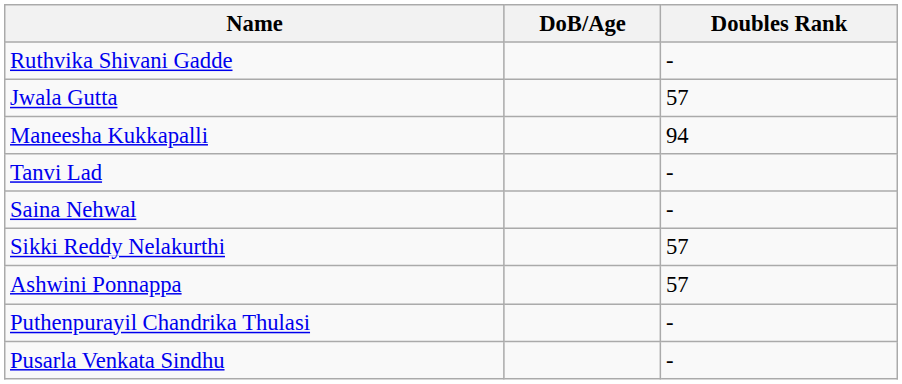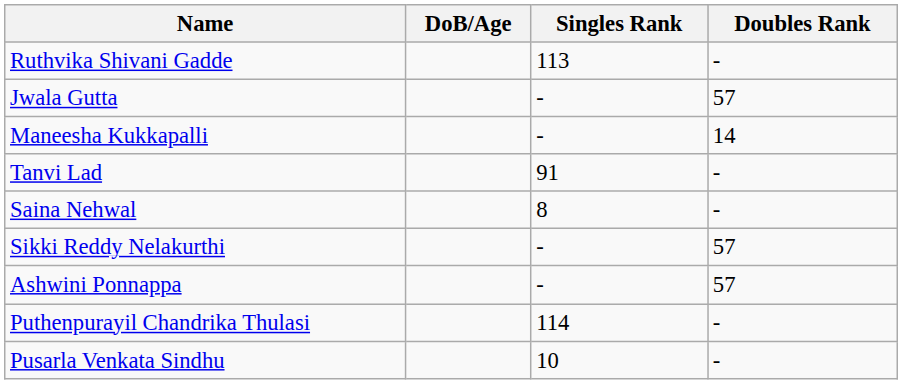+ column: Singles Rank | 113 | - | - | 91 | 8 | - | - | 114 | 10
Maneesha Kukkapalli | Doubles Rank: 94 -> 14
